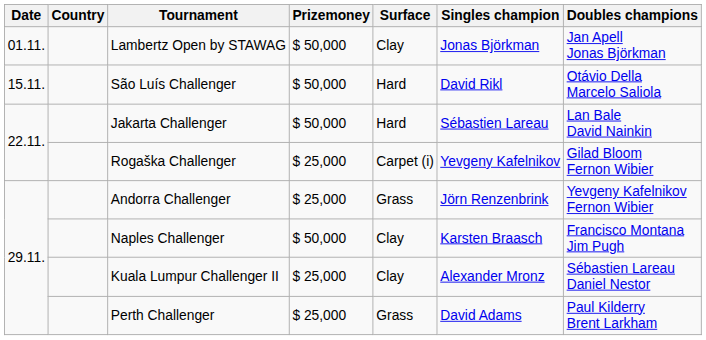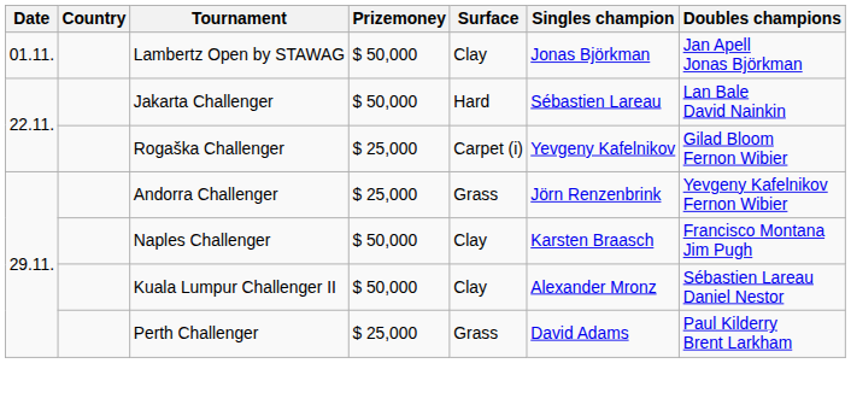- row: 15.11. | São Luís Challenger | $ 50,000 | Hard | David Rikl | Otávio Della Marcelo Saliola
Kuala Lumpur Challenger II | Prizemoney: $ 25,000 -> $ 50,000
